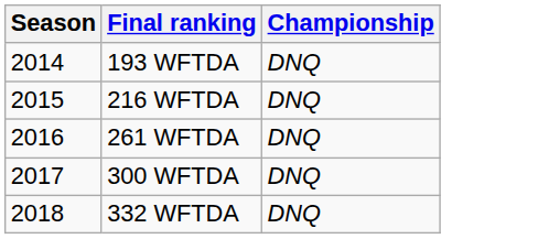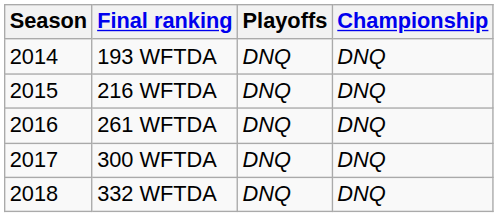+ column: Playoffs | DNQ | DNQ | DNQ | DNQ | DNQ
